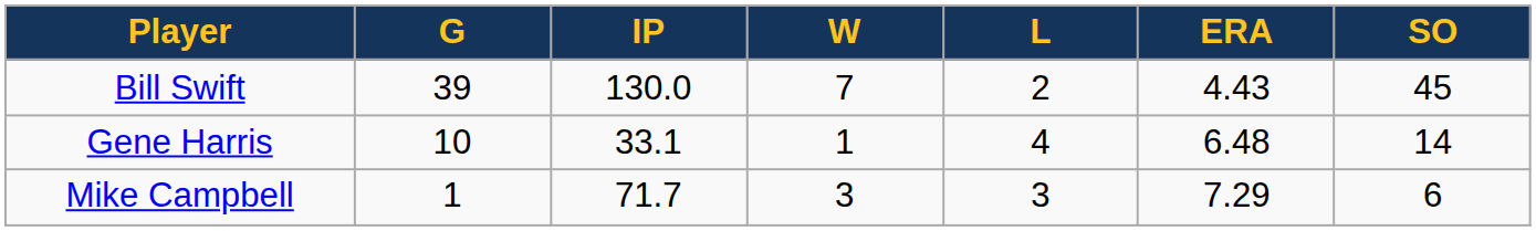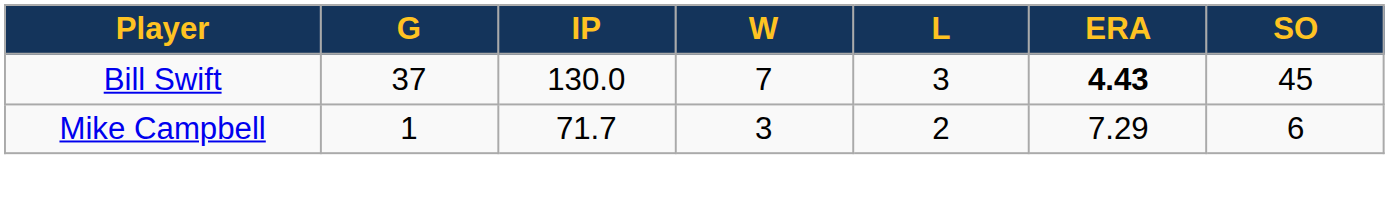Bill Swift | G: 39 -> 37
Bill Swift | L: 2 -> 3
Bill Swift | ERA: normal -> bold
- row: Gene Harris | 10 | 33.1 | 1 | 4 | 6.48 | 14
Mike Campbell | L: 3 -> 2
